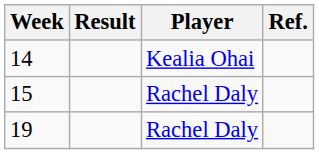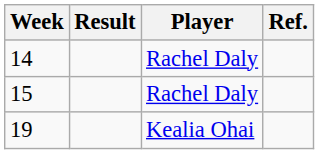14 | Player: Kealia Ohai -> Rachel Daly
19 | Player: Rachel Daly -> Kealia Ohai
